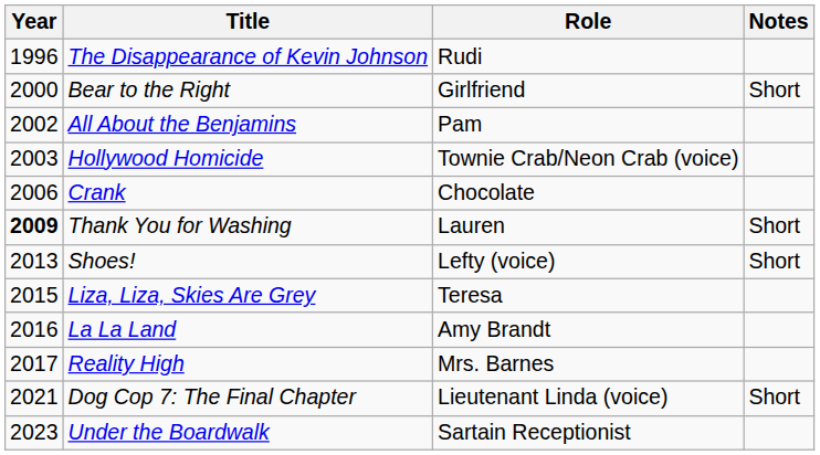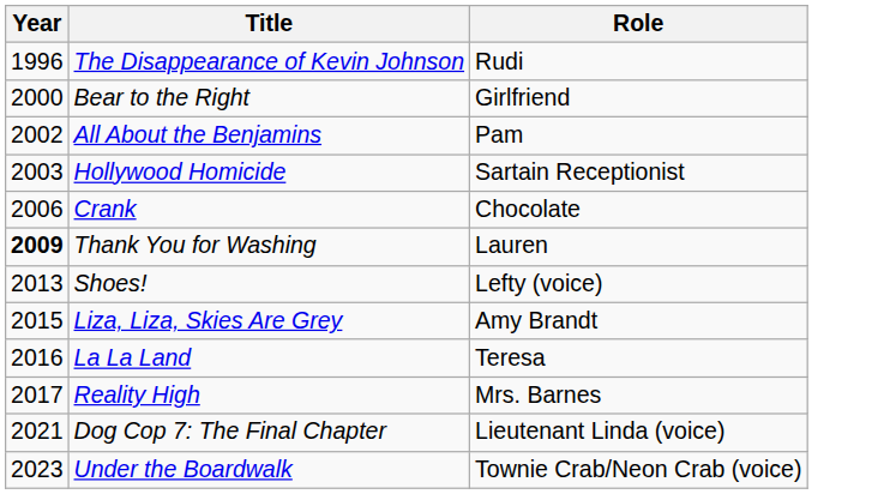- column: Notes | Short | Short | Short | Short
Hollywood Homicide | Role: Townie Crab/Neon Crab (voice) -> Sartain Receptionist
Liza, Liza, Skies Are Grey | Role: Teresa -> Amy Brandt
La La Land | Role: Amy Brandt -> Teresa
Under the Boardwalk | Role: Sartain Receptionist -> Townie Crab/Neon Crab (voice)
